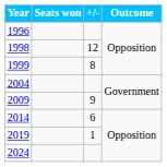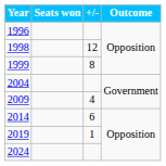2009 | +/-: 9 -> 4
